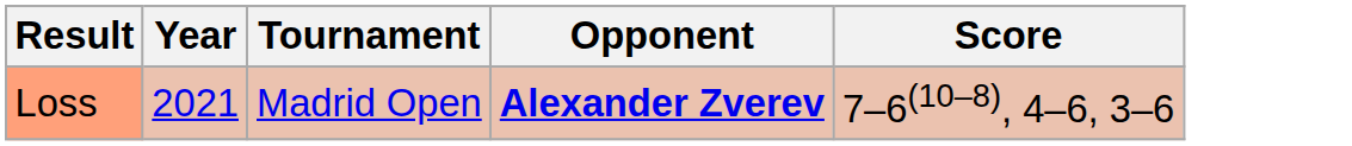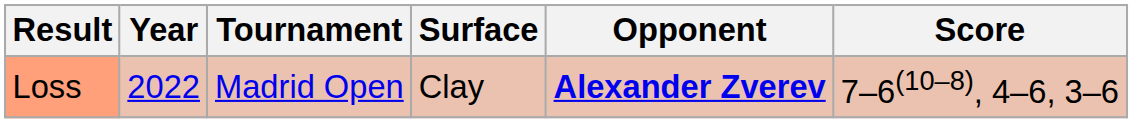+ column: Surface | Clay
Loss | Year: 2021 -> 2022
